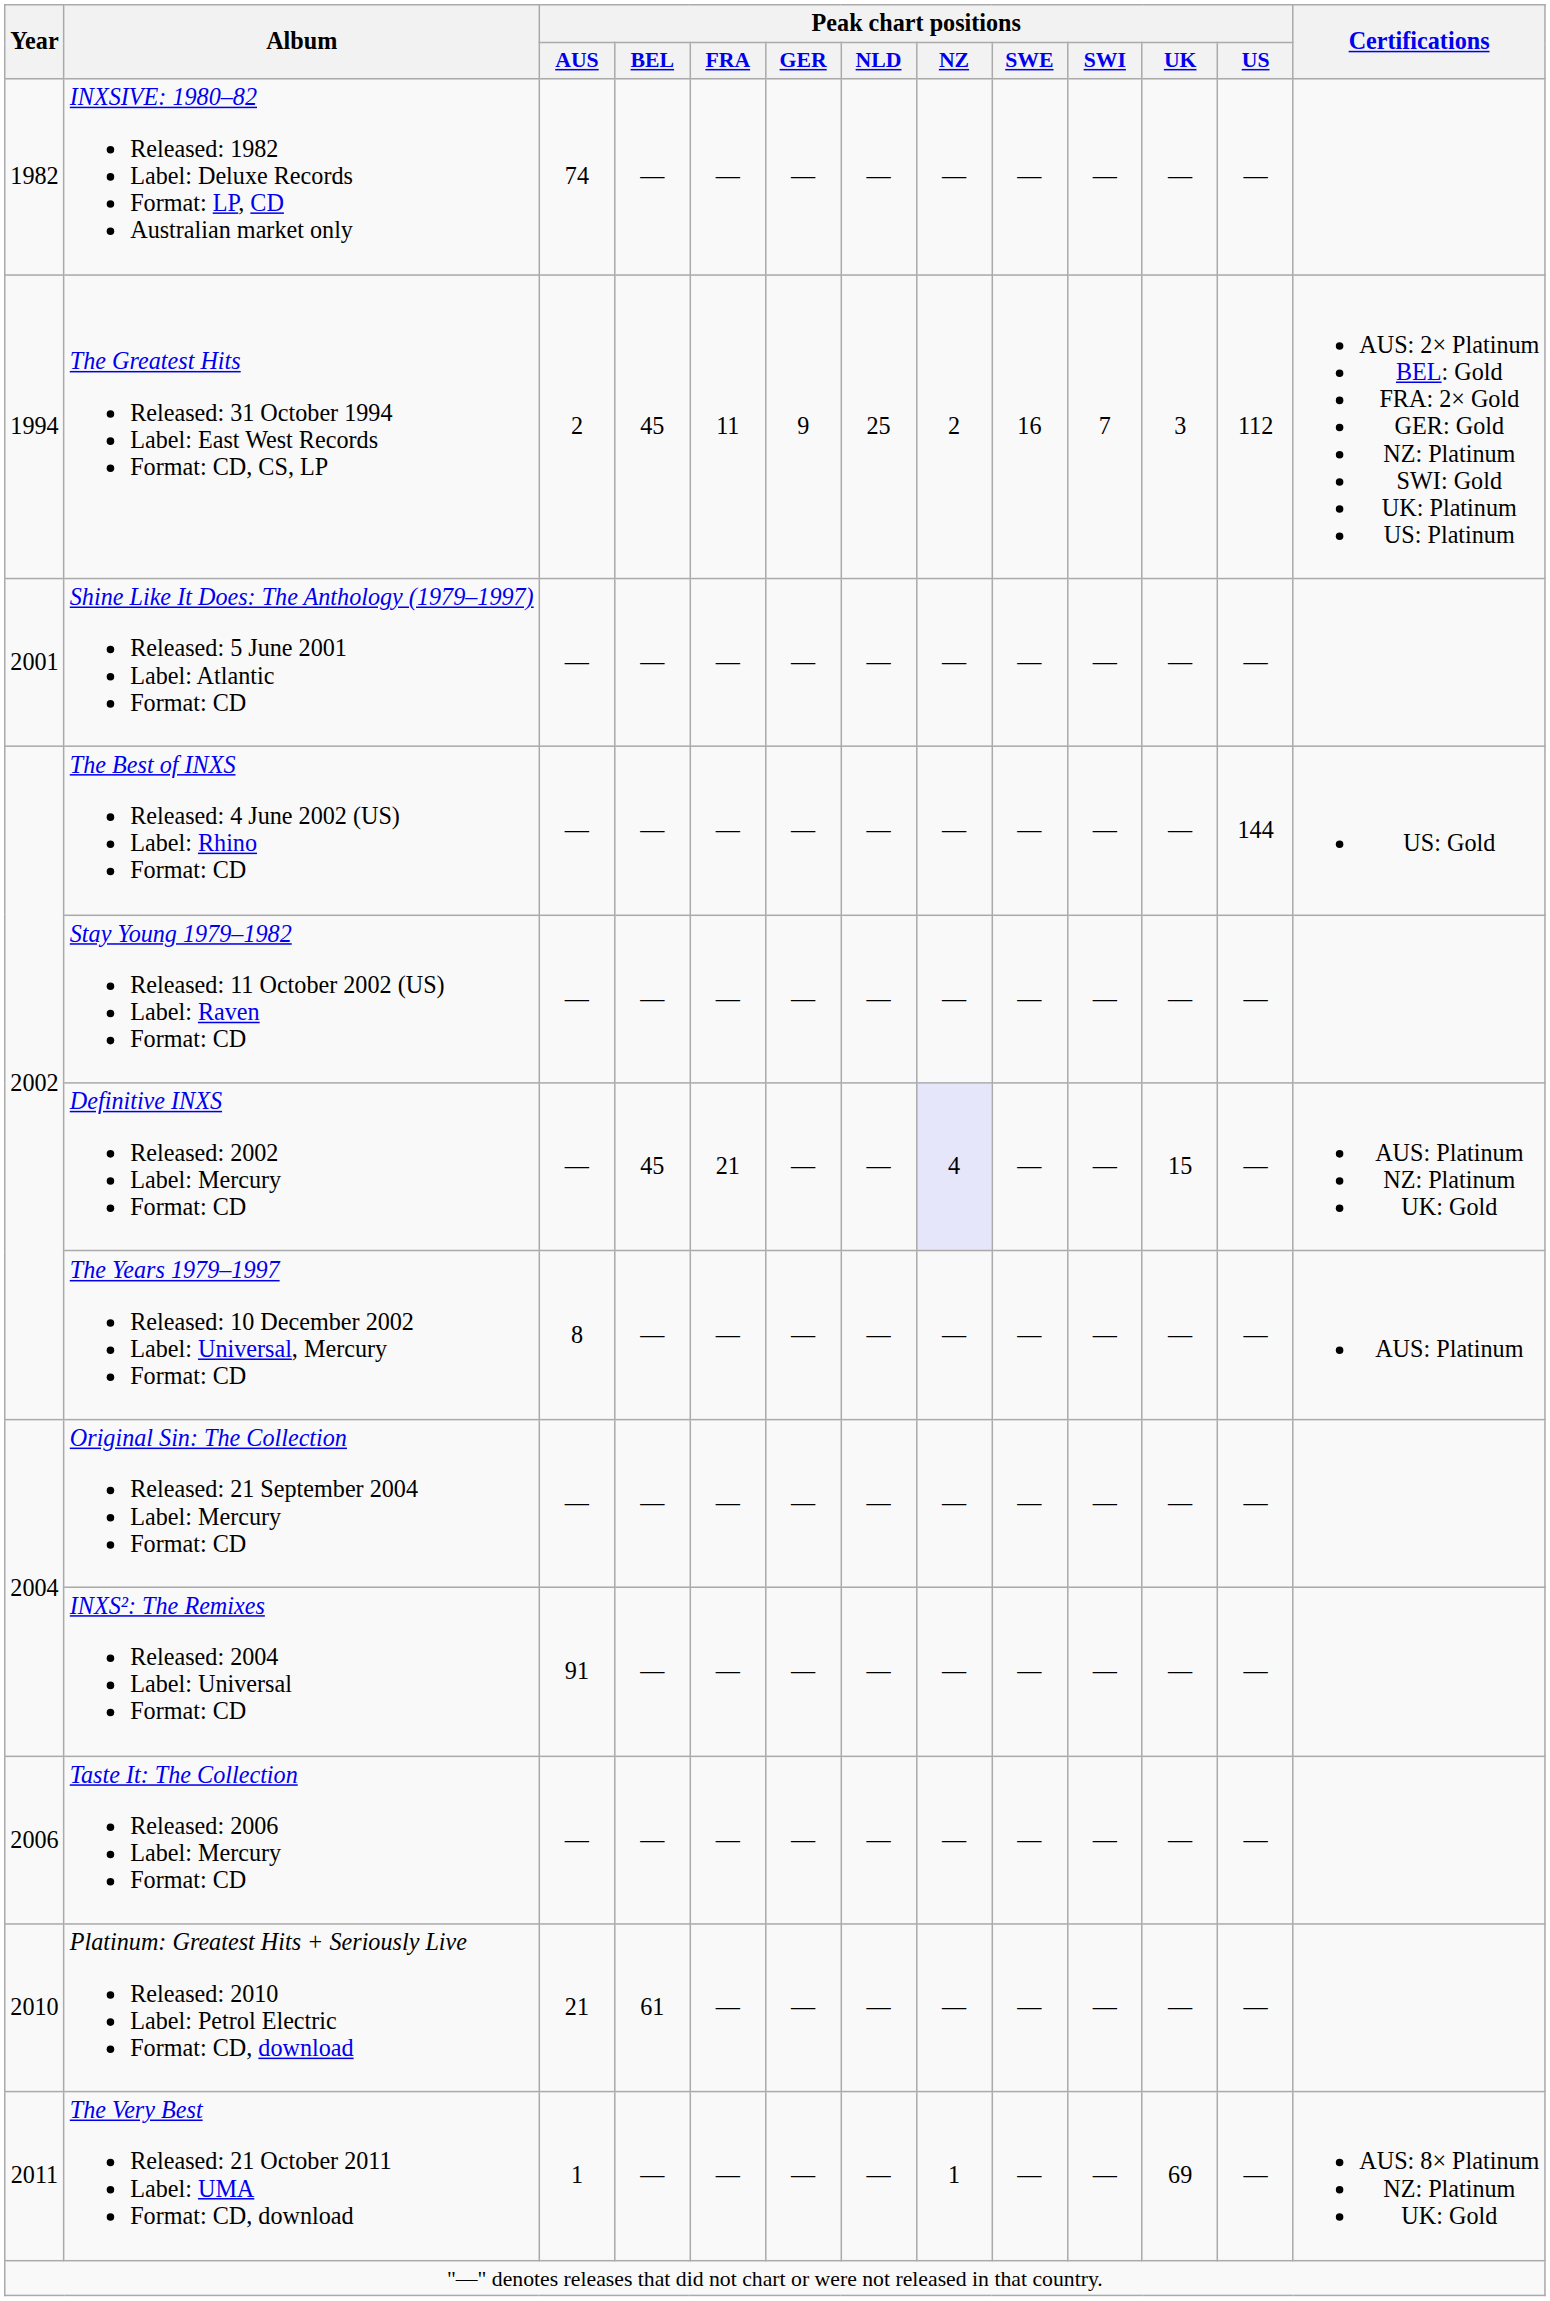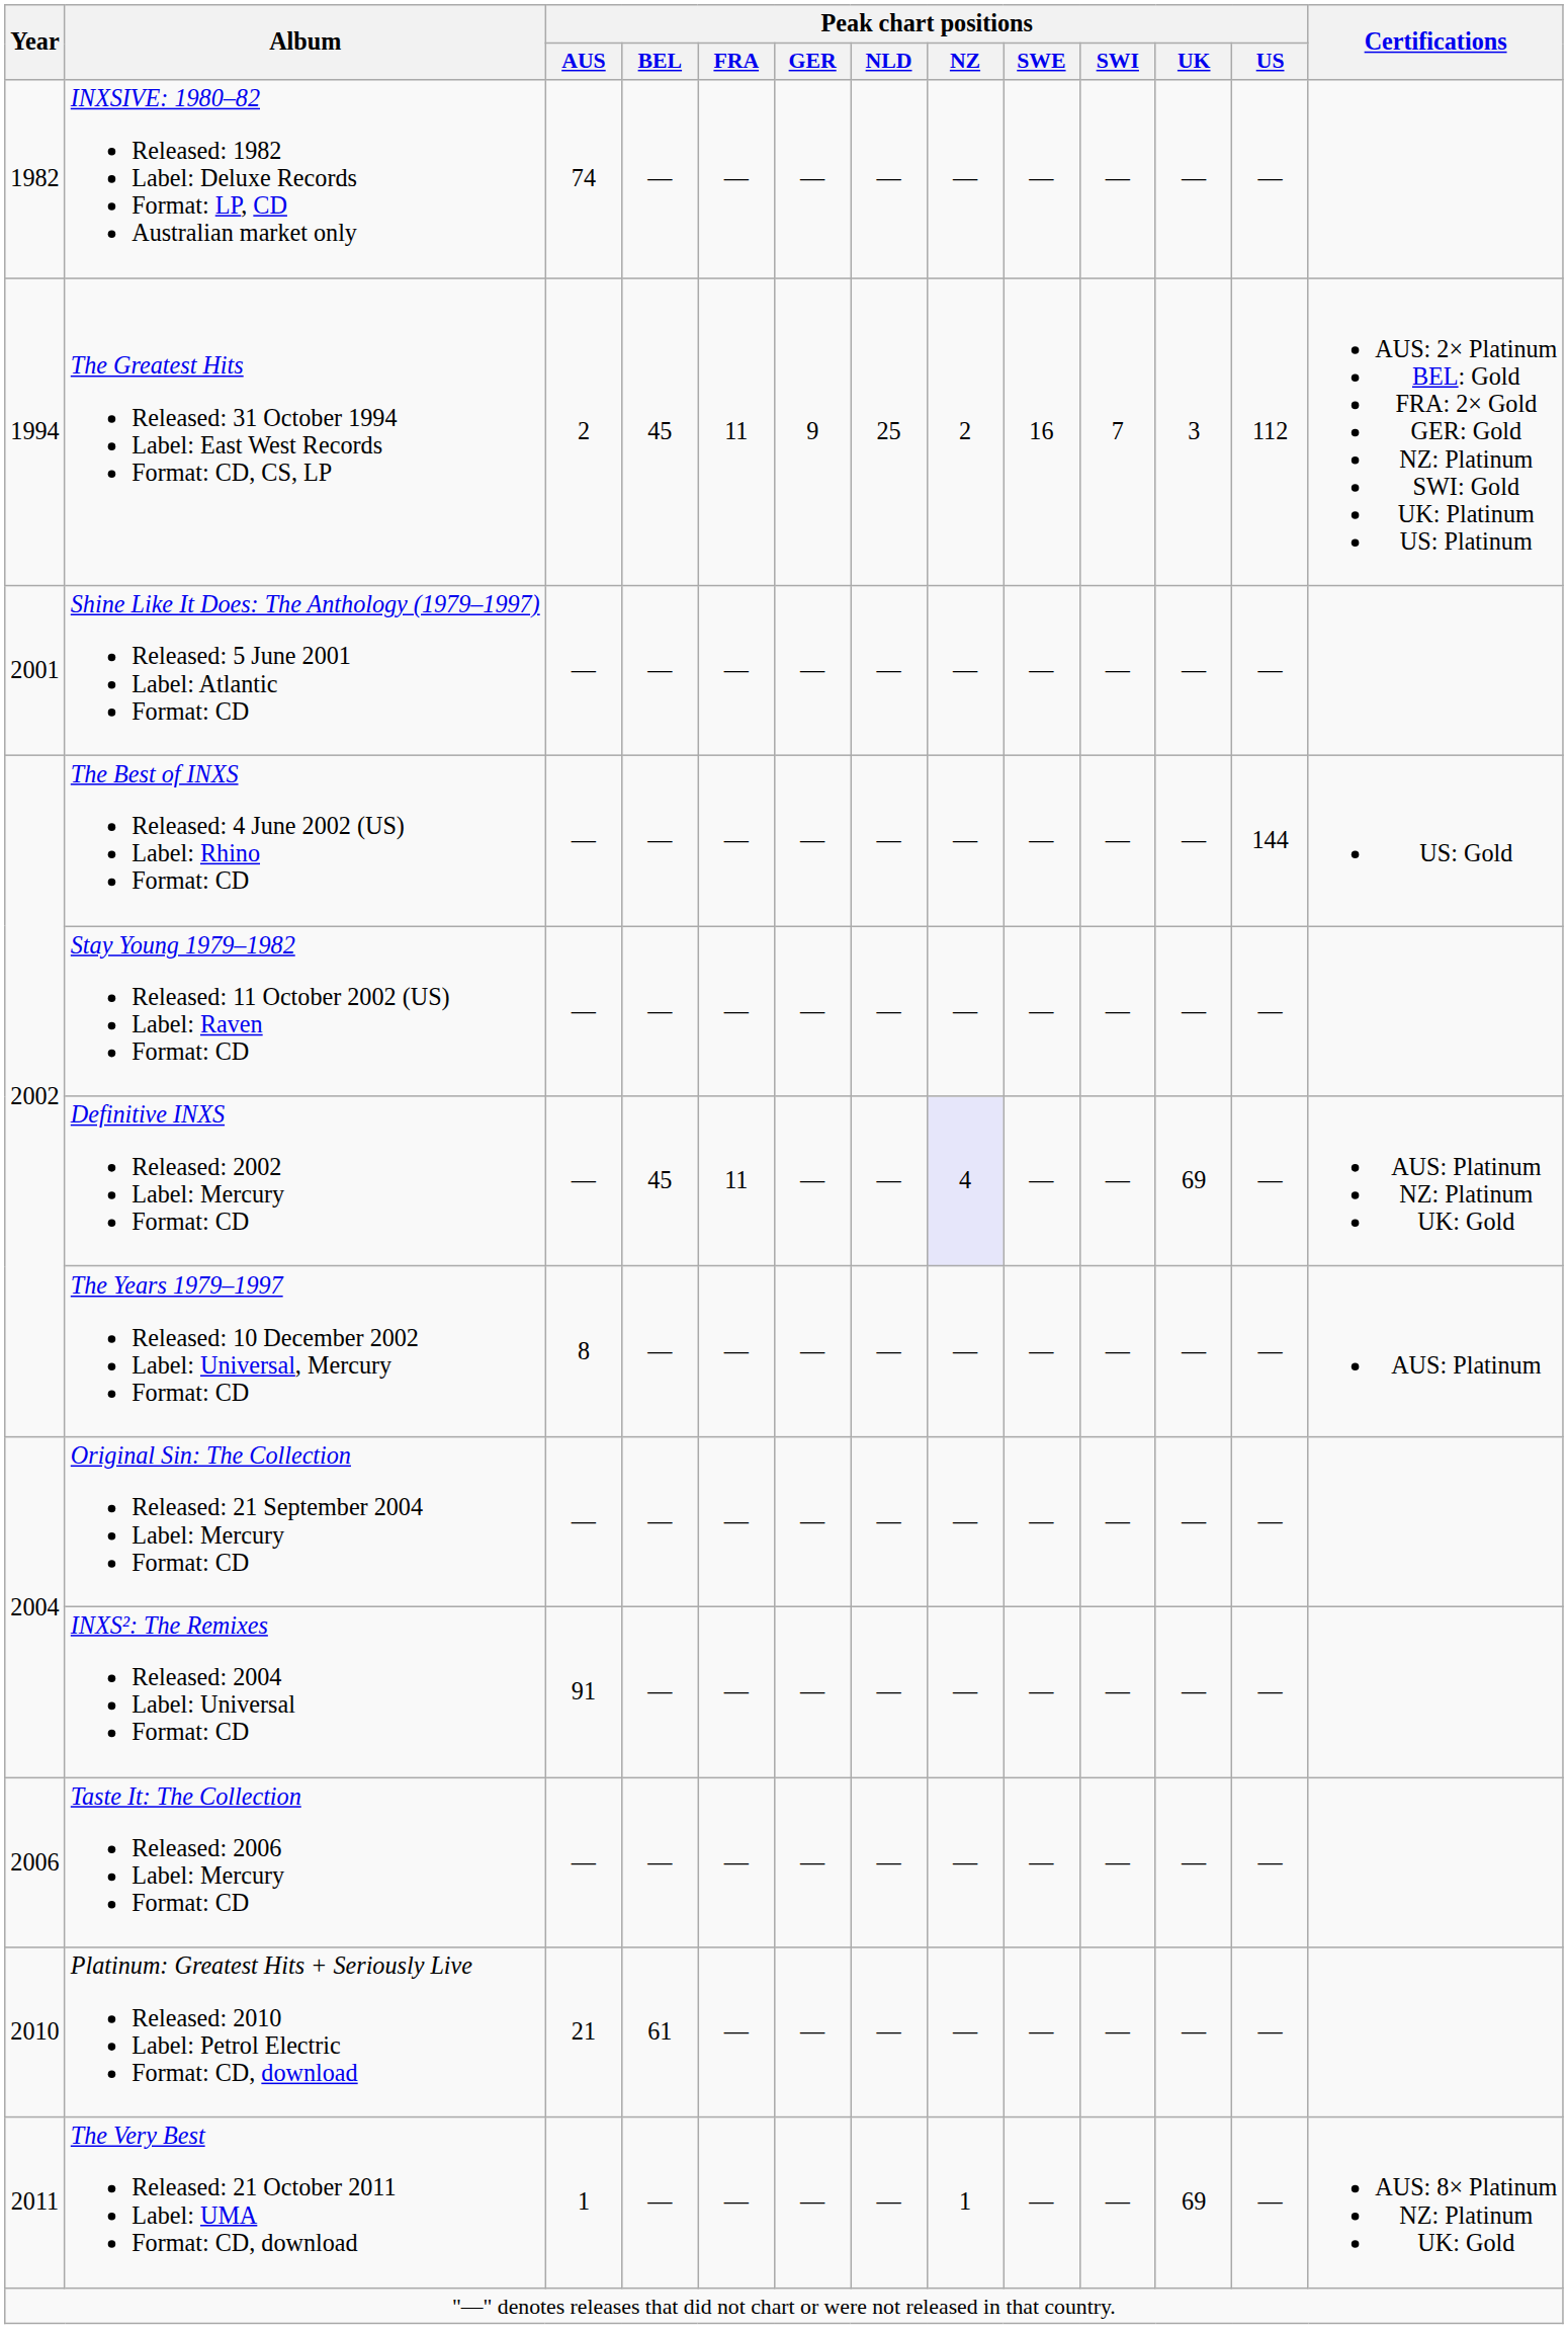Definitive INXS Released: 2002 Label: Mercury Format: CD | Peak chart positions / FRA: 21 -> 11
Definitive INXS Released: 2002 Label: Mercury Format: CD | Peak chart positions / UK: 15 -> 69
